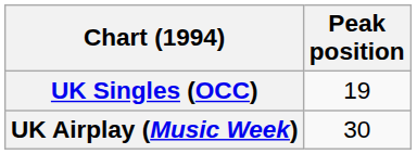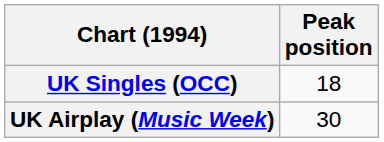UK Singles (OCC) | Peak position: 19 -> 18
